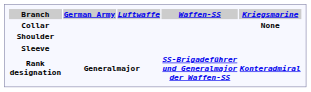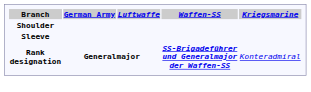- row: Collar | None
Rank designation | Kriegsmarine: bold -> normal
